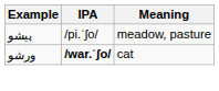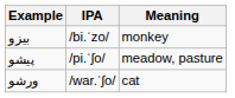+ row: بيزو | /bi.ˈzo/ | monkey
ورشو | IPA: bold -> normal
